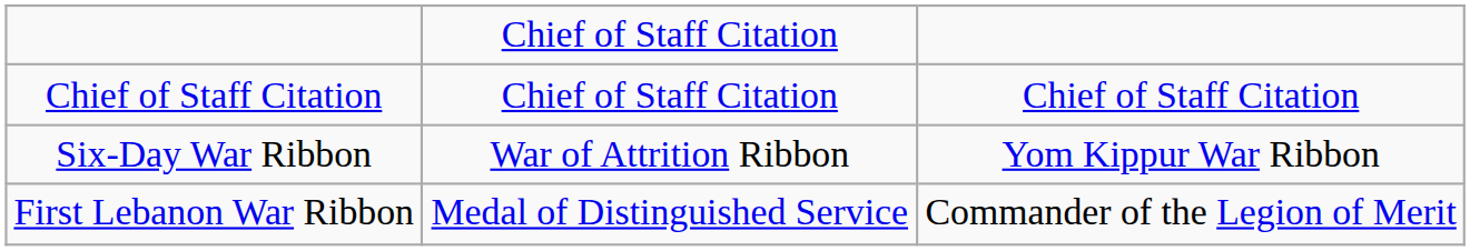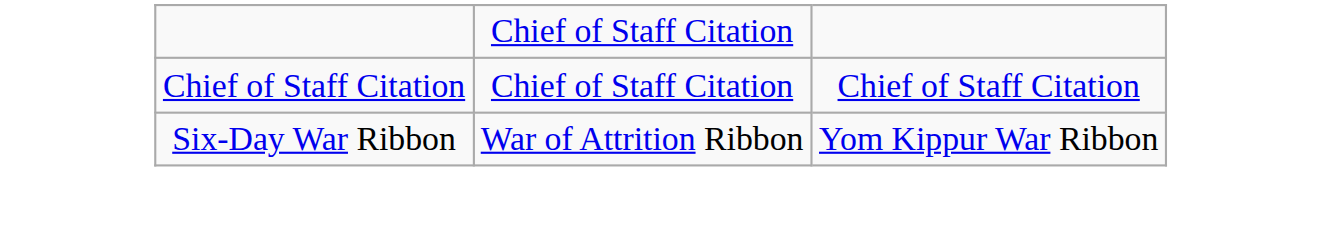- row: First Lebanon War Ribbon | Medal of Distinguished Service | Commander of the Legion of Merit
